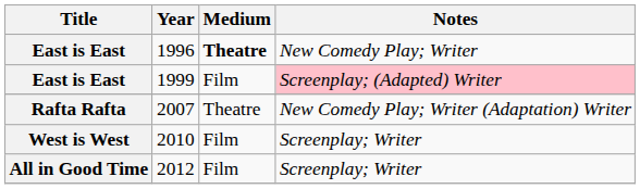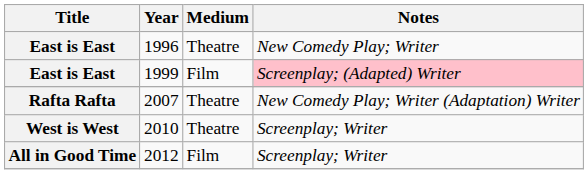1996 | Medium: bold -> normal
2010 | Medium: Film -> Theatre
